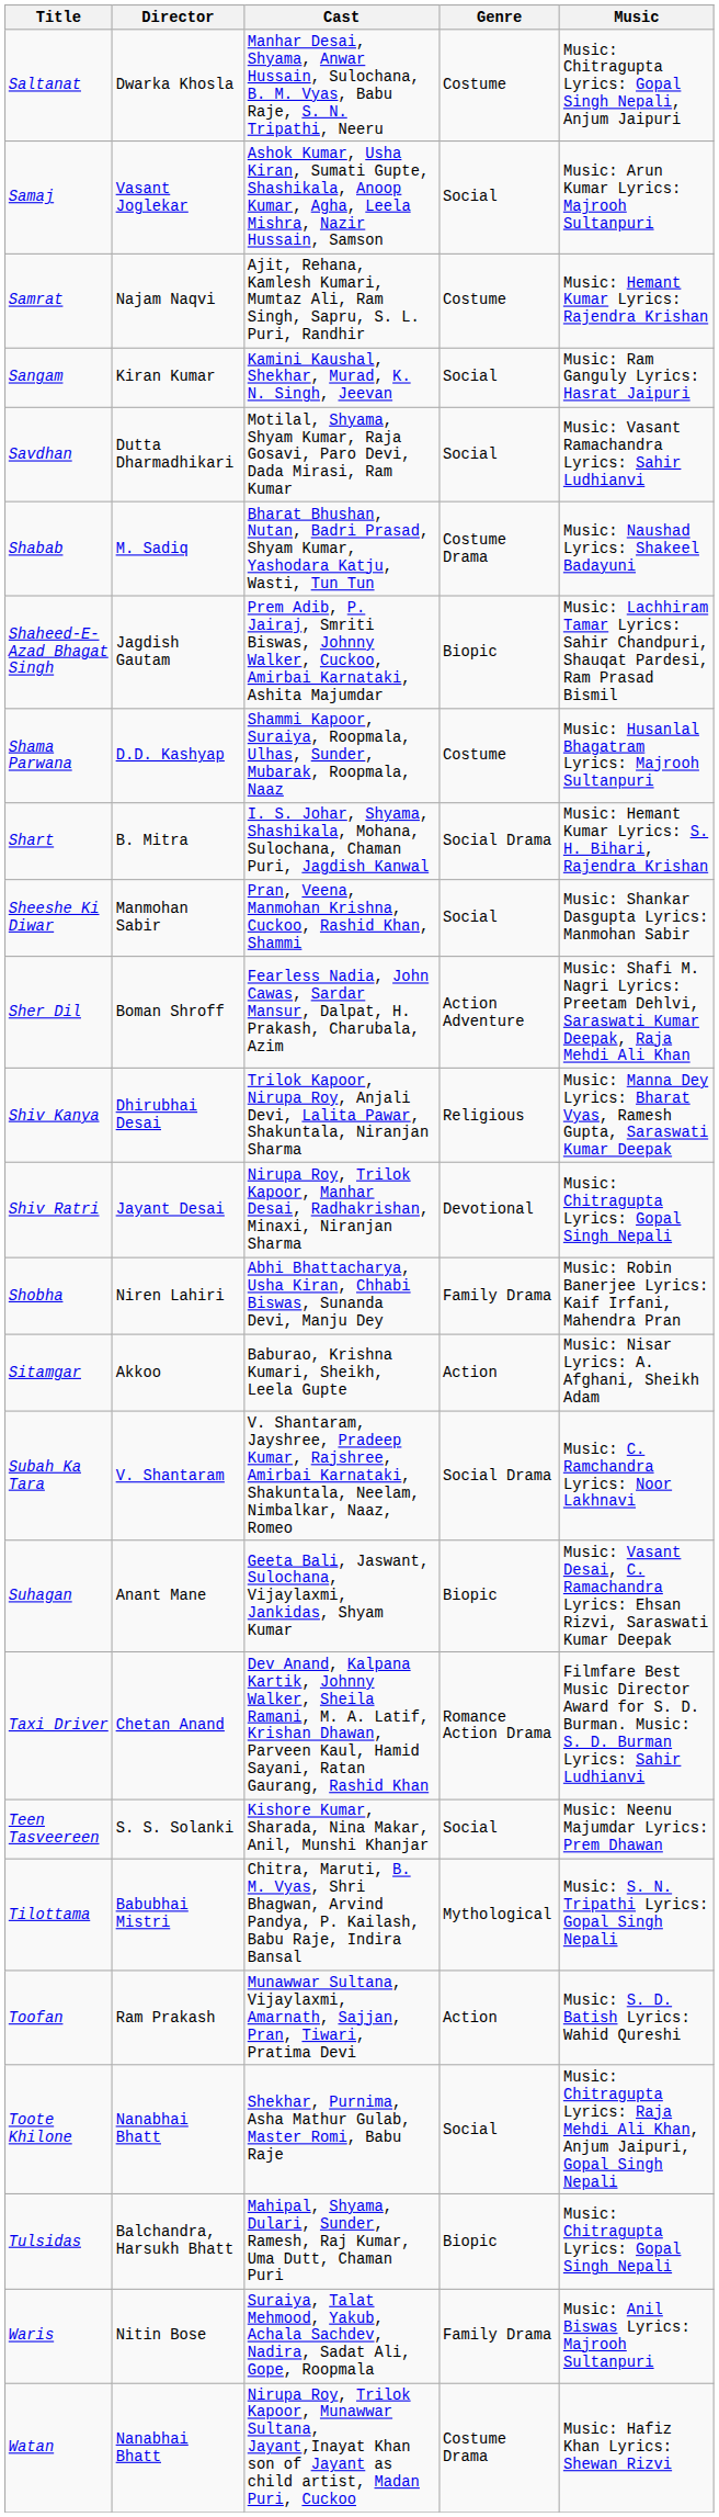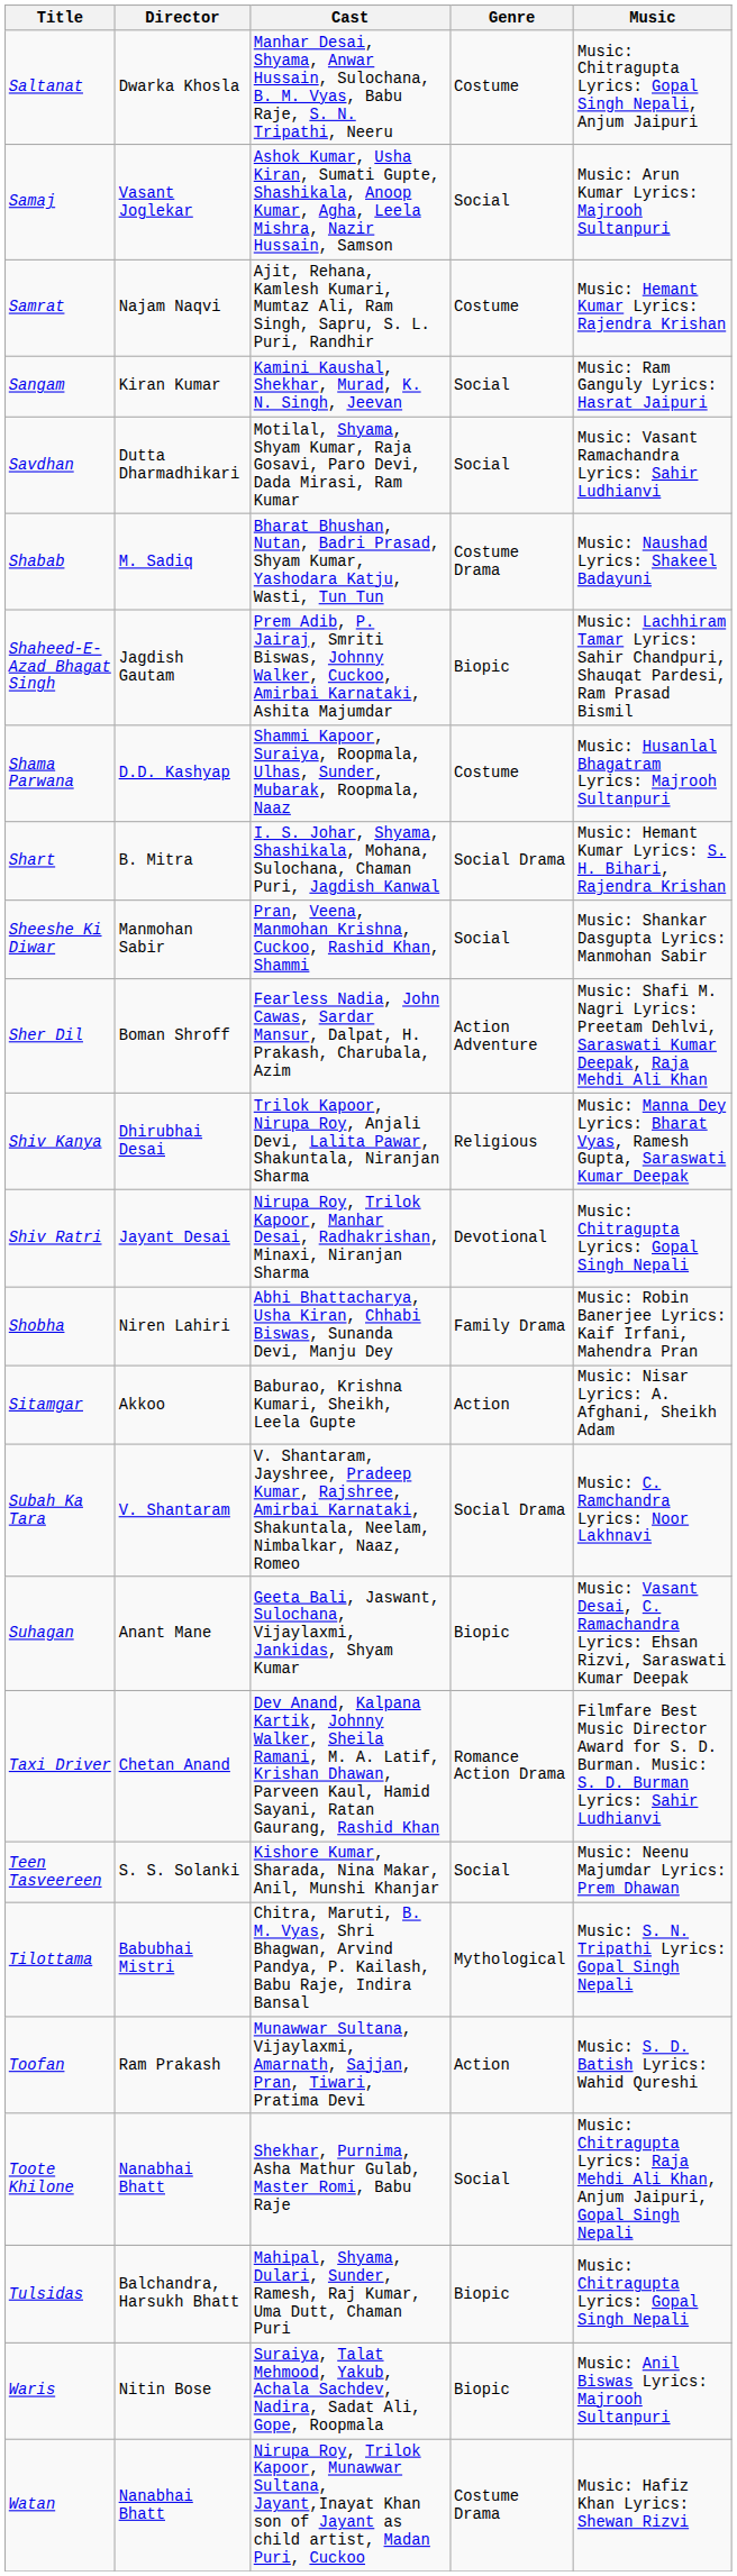Waris | Genre: Family Drama -> Biopic
